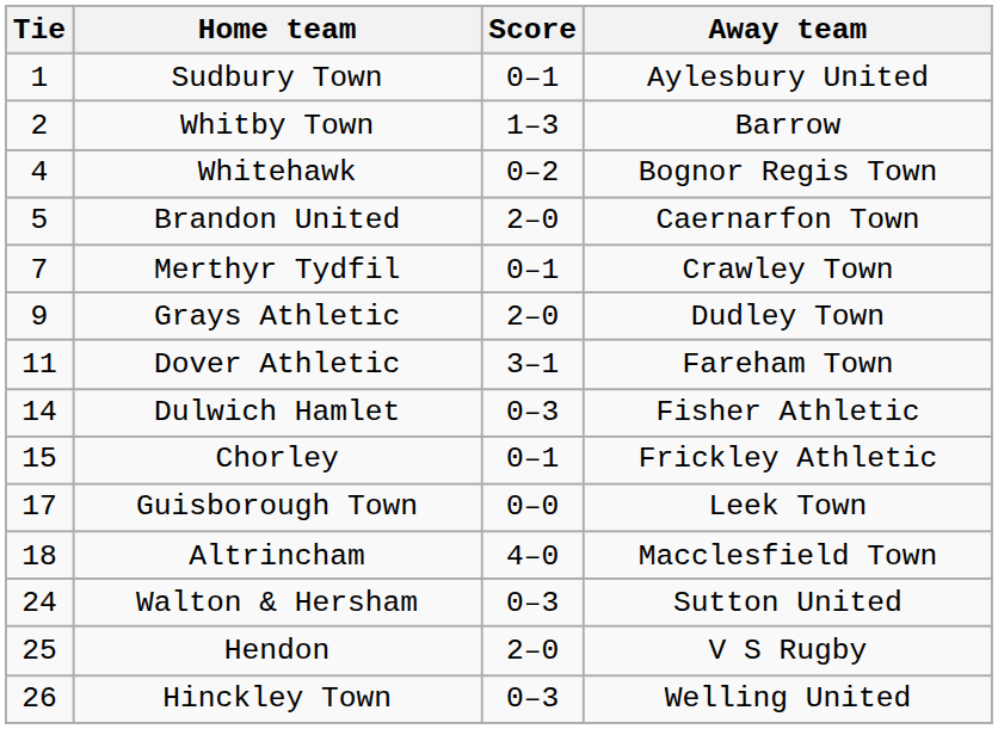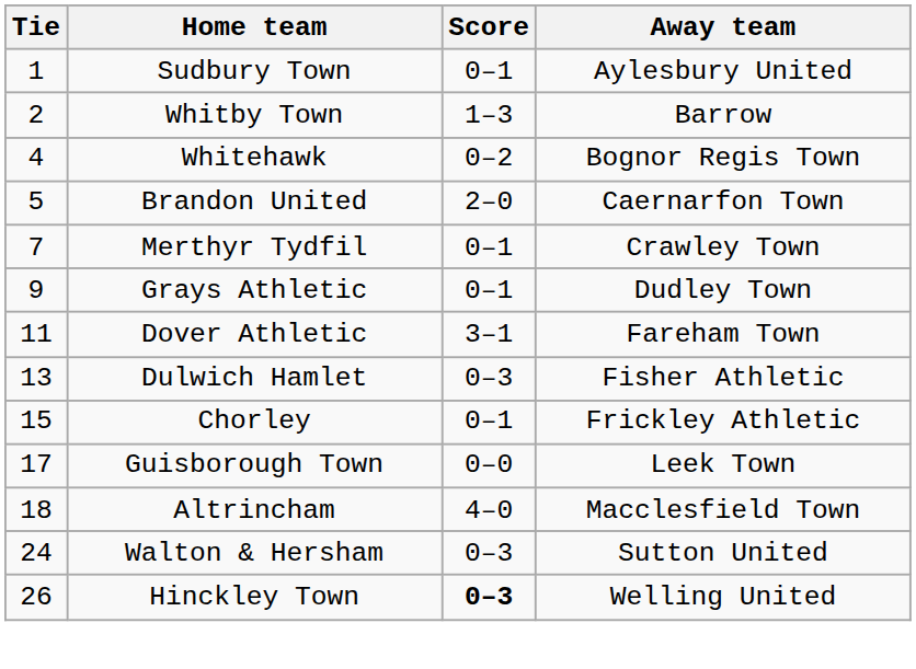Grays Athletic | Score: 2–0 -> 0–1
Dulwich Hamlet | Tie: 14 -> 13
- row: 25 | Hendon | 2–0 | V S Rugby
Hinckley Town | Score: normal -> bold
